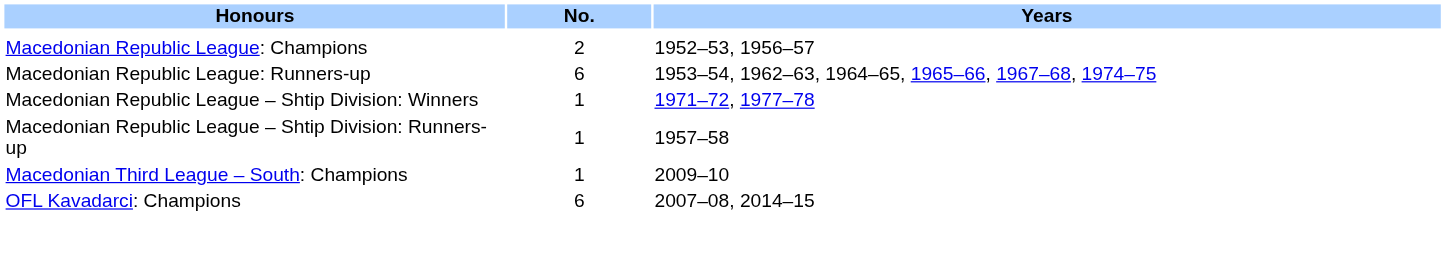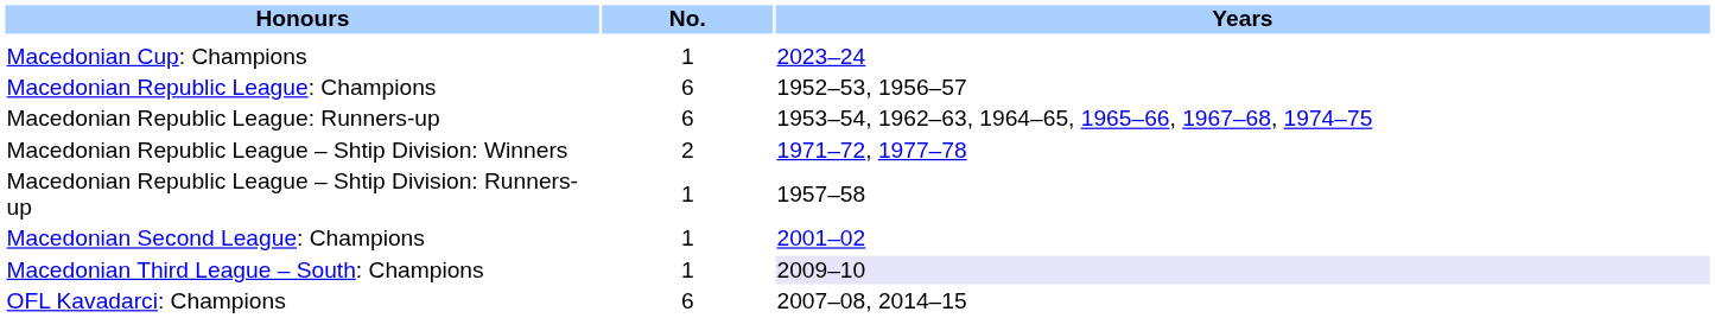+ row: Macedonian Cup: Champions | 1 | 2023–24
Macedonian Republic League: Champions | No.: 2 -> 6
Macedonian Republic League – Shtip Division: Winners | No.: 1 -> 2
+ row: Macedonian Second League: Champions | 1 | 2001–02
Macedonian Third League – South: Champions | Years: no background -> lavender background
